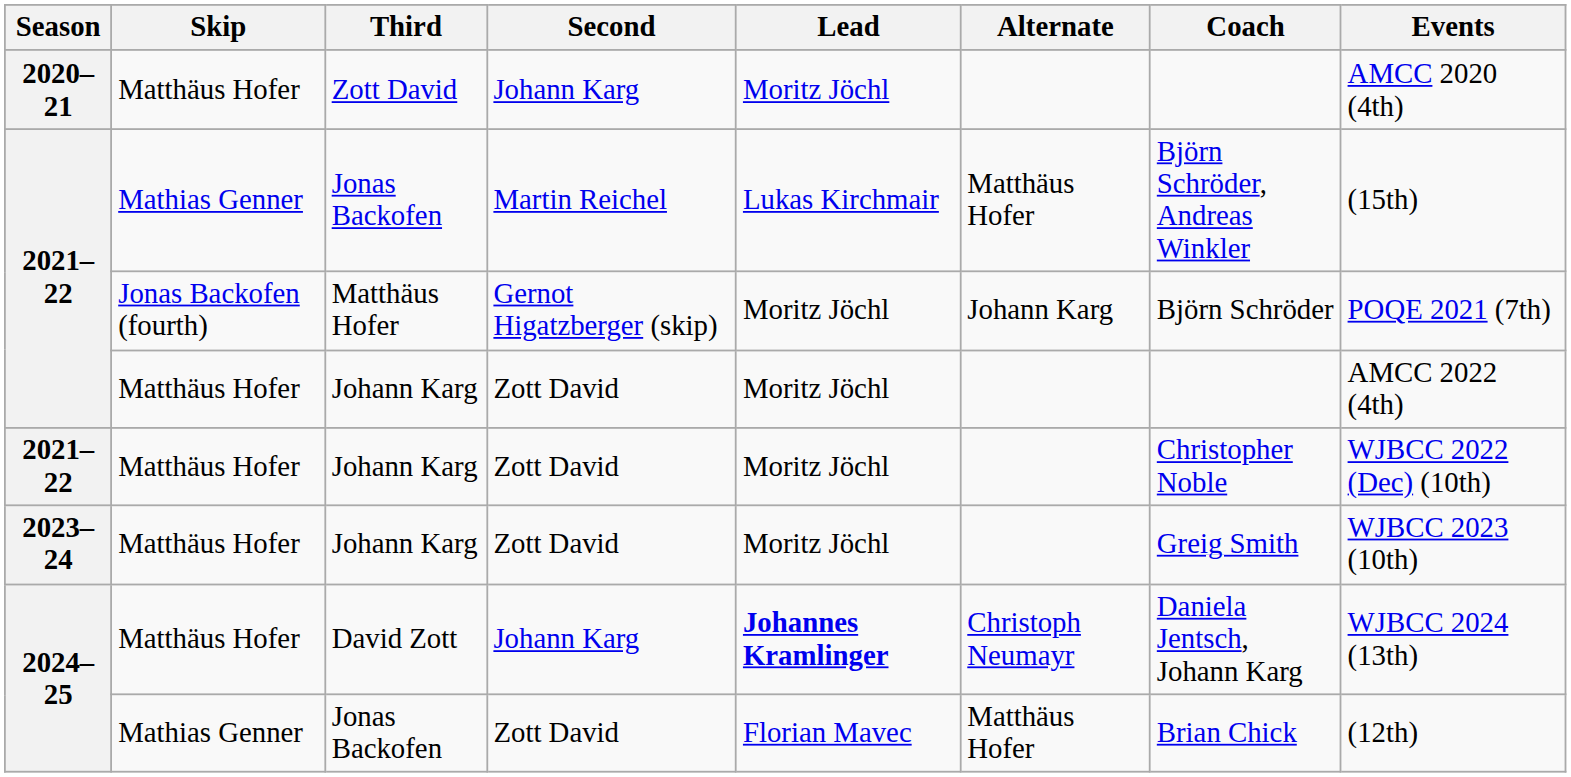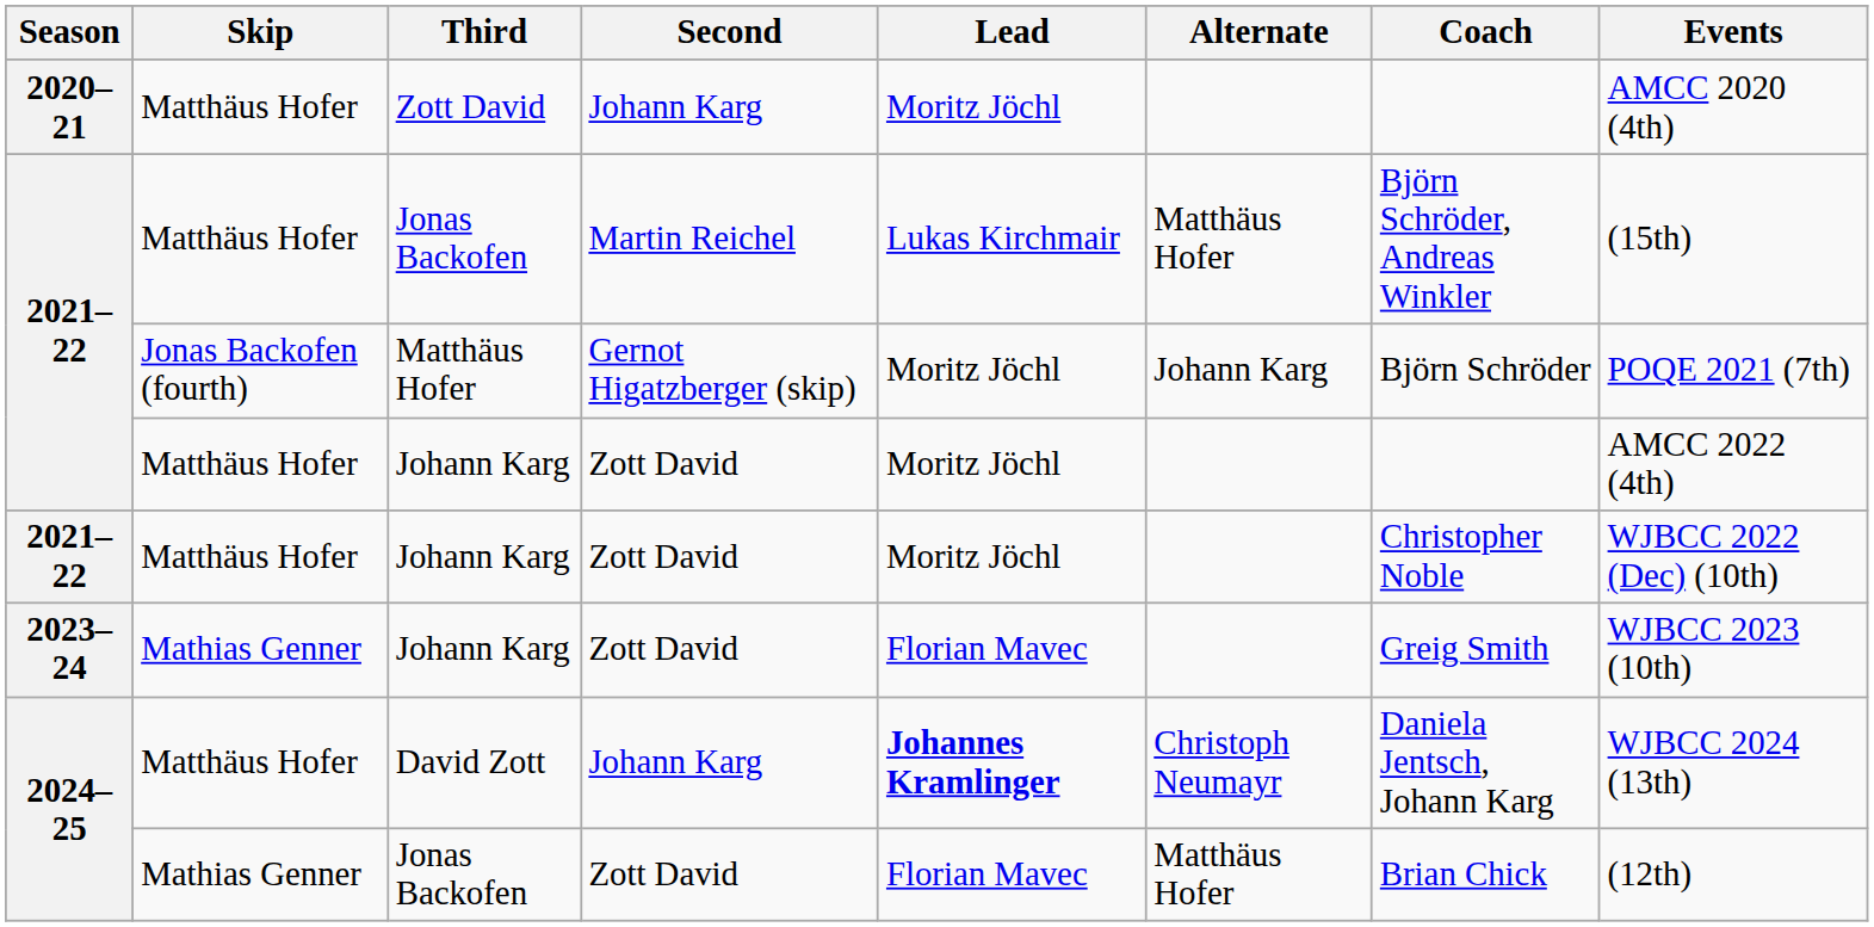2021–22 / Jonas Backofen | Skip: Mathias Genner -> Matthäus Hofer
2023–24 / Johann Karg | Skip: Matthäus Hofer -> Mathias Genner
2023–24 / Johann Karg | Lead: Moritz Jöchl -> Florian Mavec
